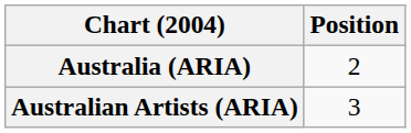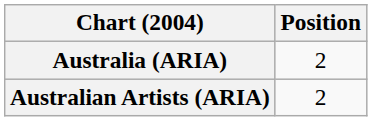Australian Artists (ARIA) | Position: 3 -> 2
